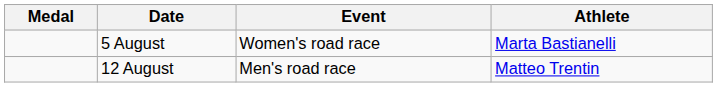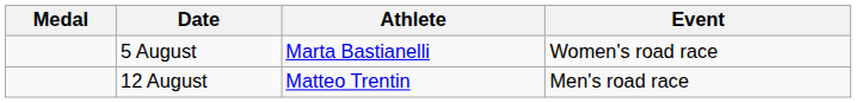columns swapped: Event <-> Athlete
